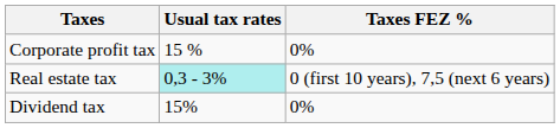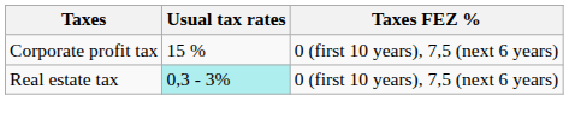Corporate profit tax | Taxes FEZ %: 0% -> 0 (first 10 years), 7,5 (next 6 years)
- row: Dividend tax | 15% | 0%
